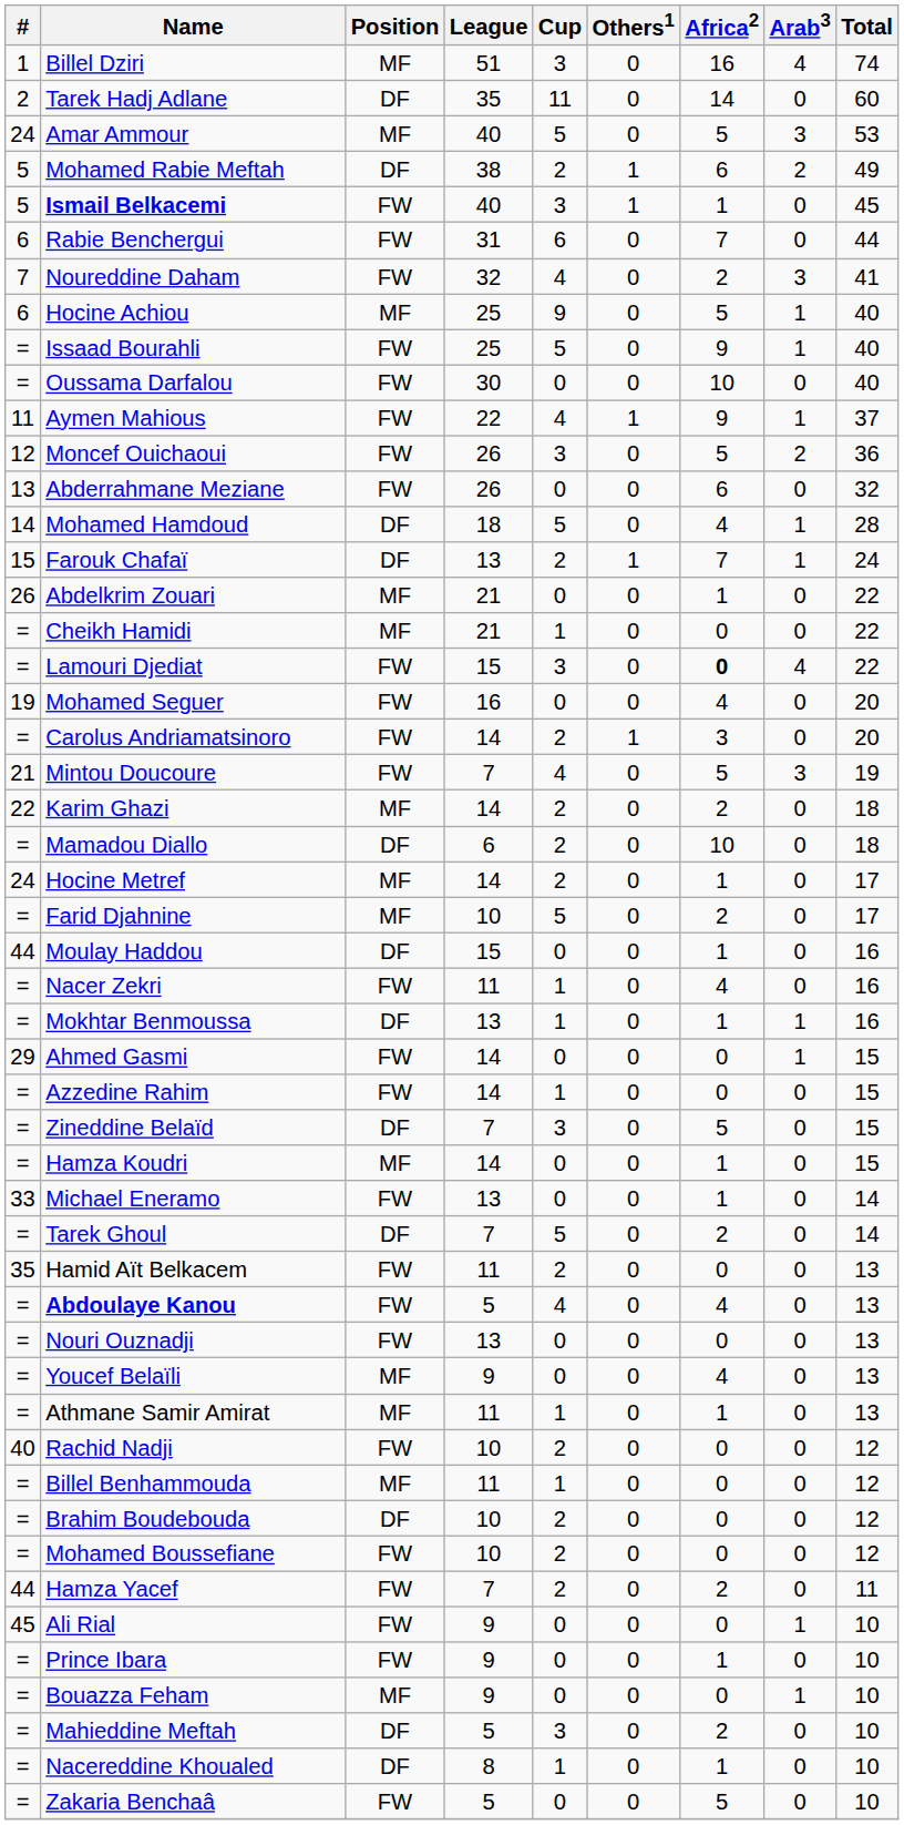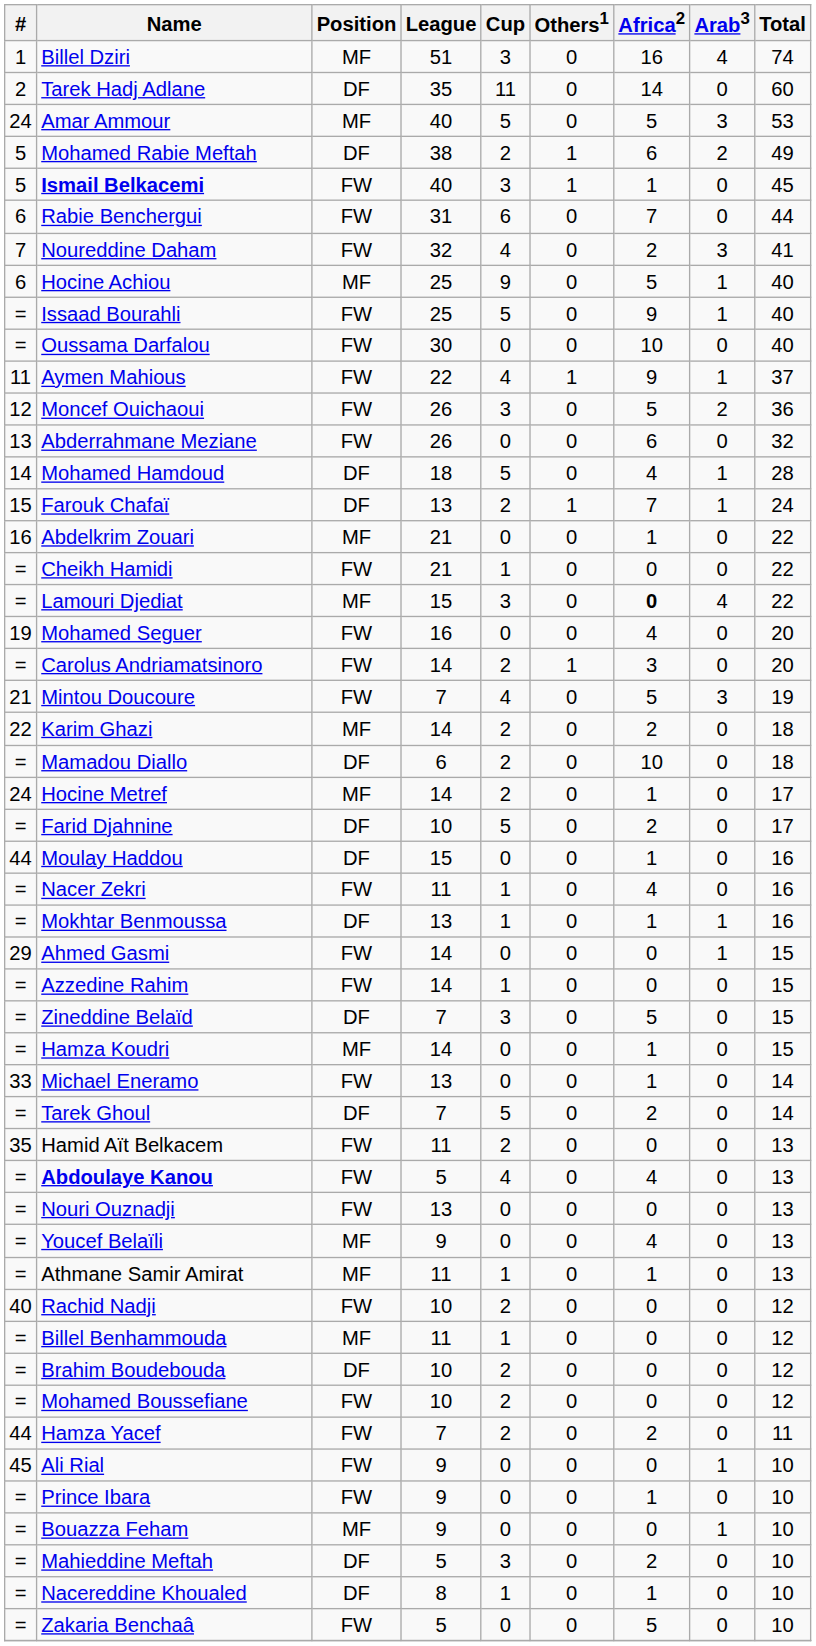Abdelkrim Zouari | #: 26 -> 16
Cheikh Hamidi | Position: MF -> FW
Lamouri Djediat | Position: FW -> MF
Farid Djahnine | Position: MF -> DF
